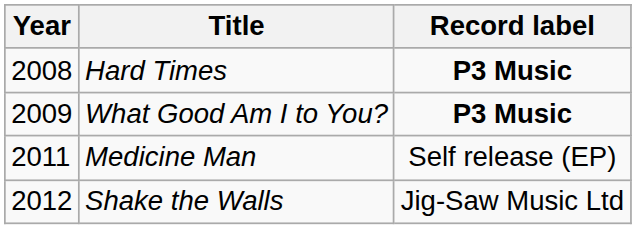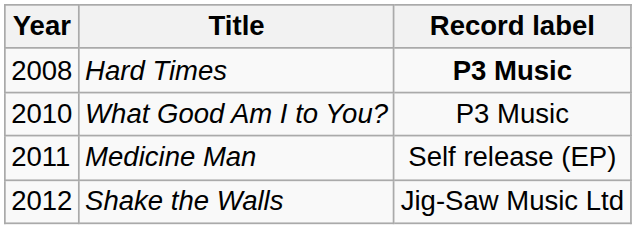What Good Am I to You? | Year: 2009 -> 2010
What Good Am I to You? | Record label: bold -> normal
